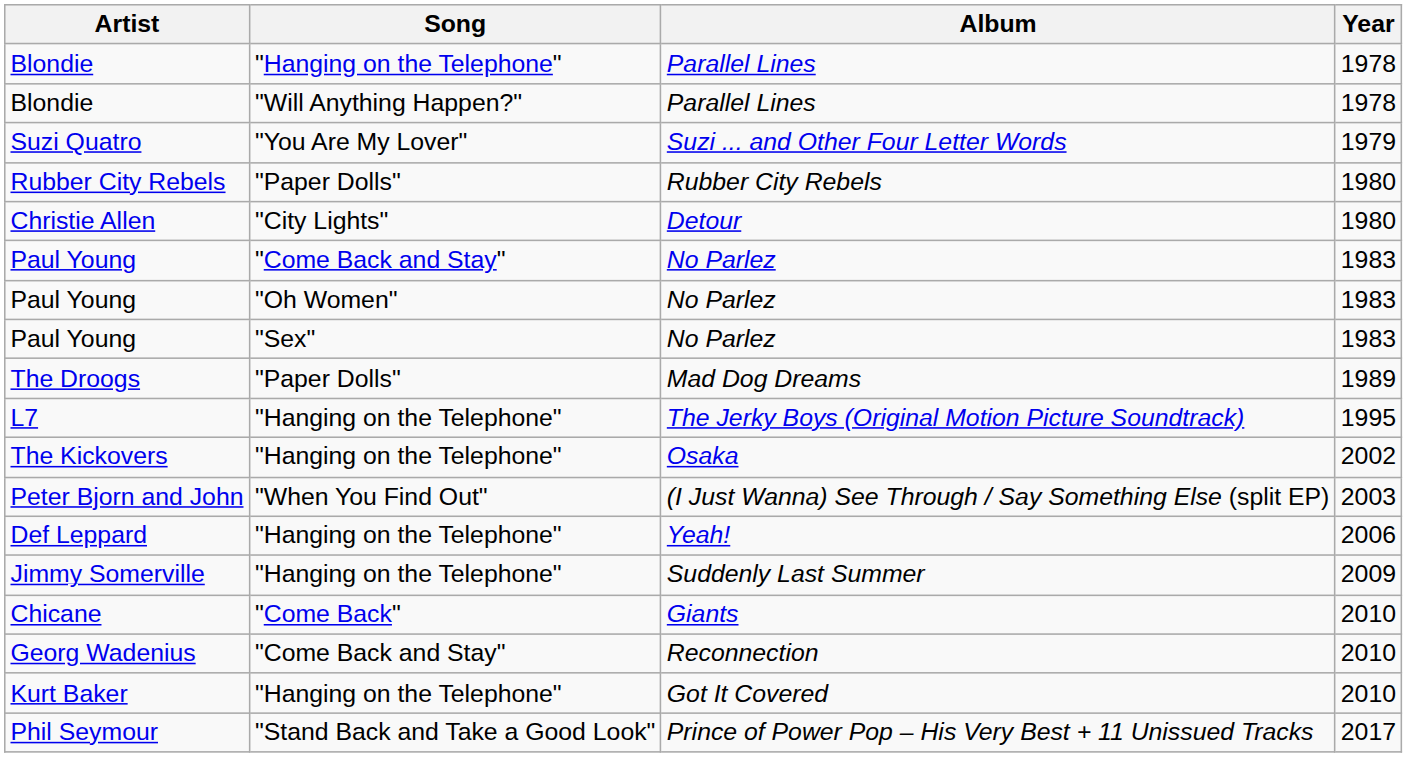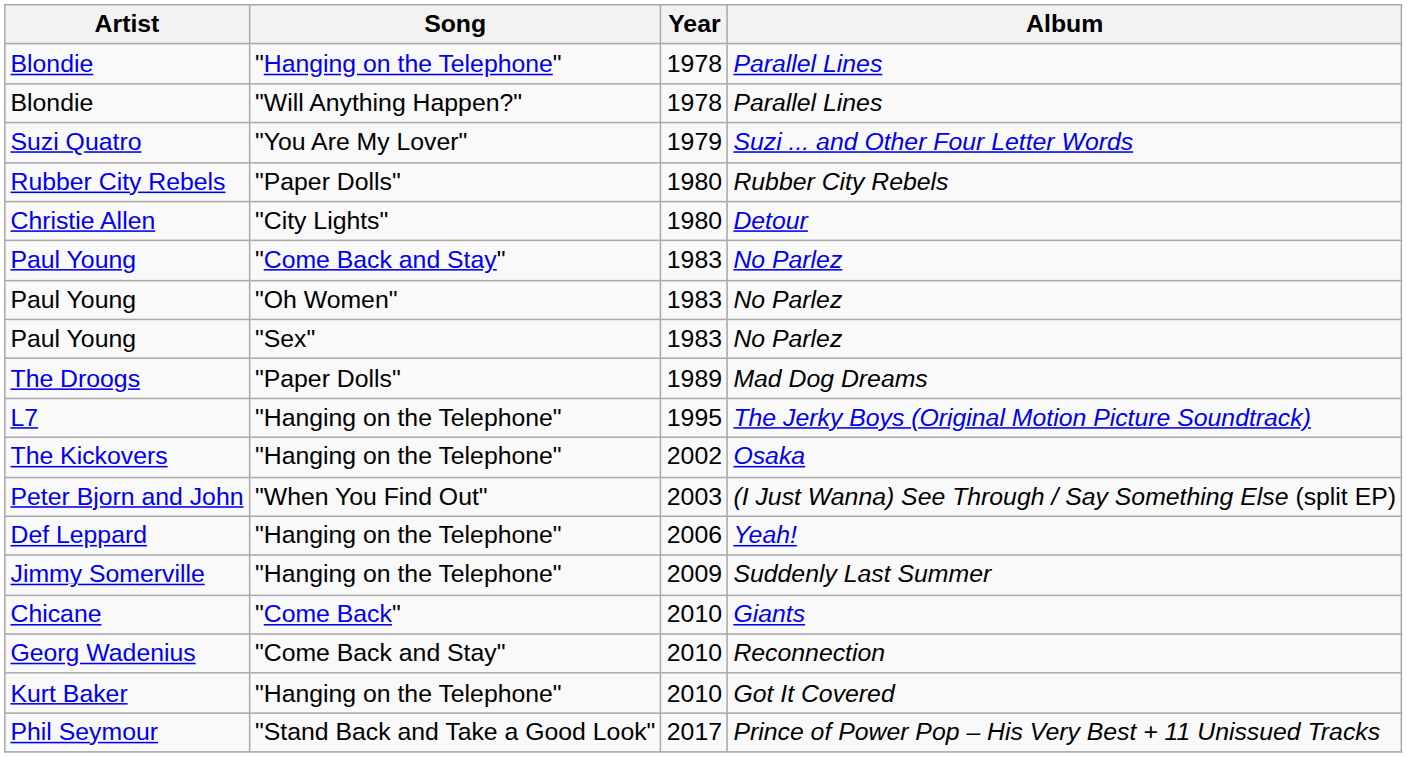columns swapped: Album <-> Year
